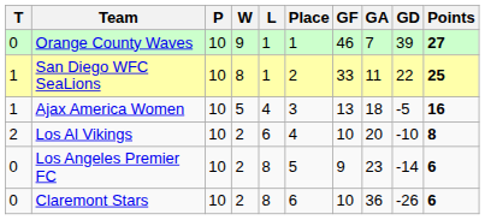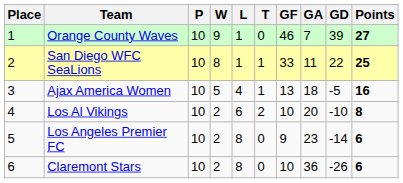columns swapped: Place <-> T
